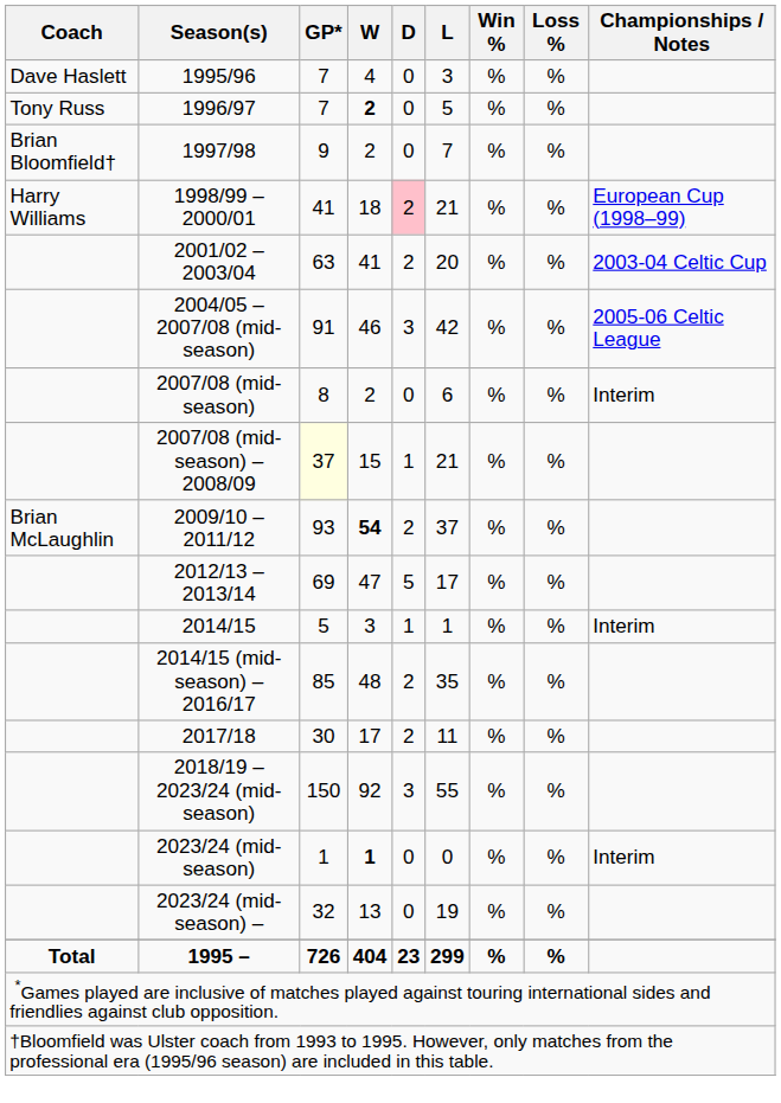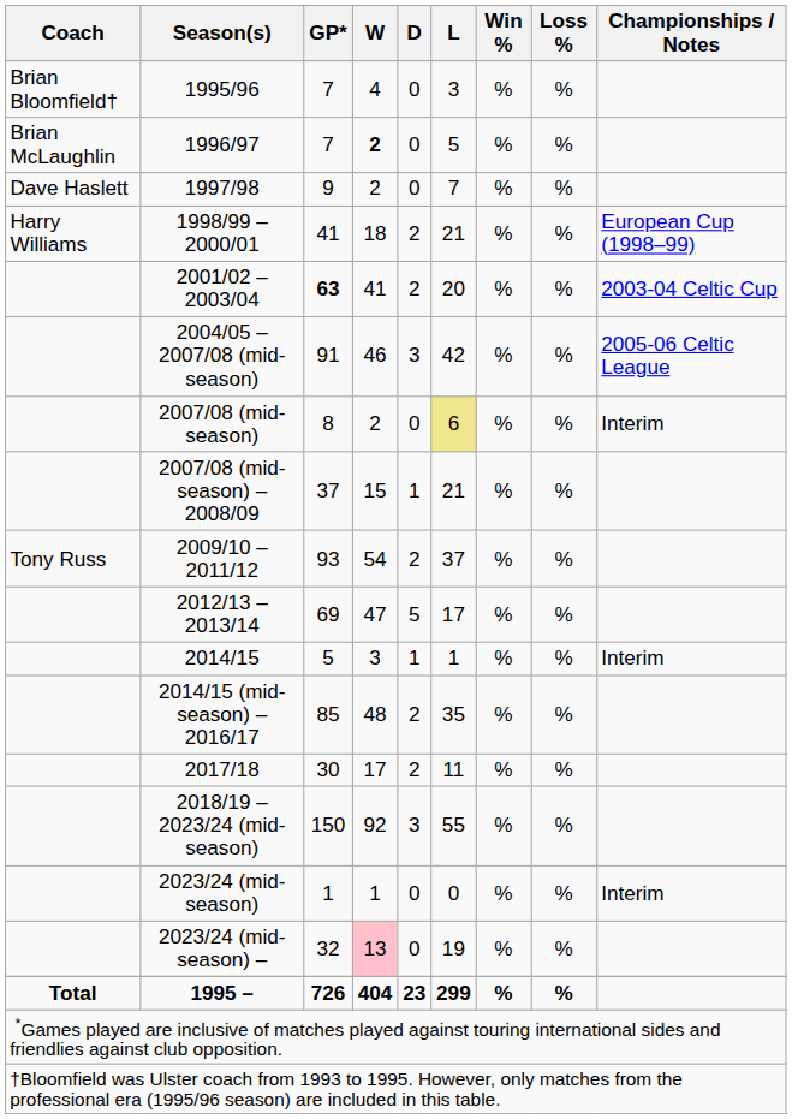1995/96 | Coach: Dave Haslett -> Brian Bloomfield†
1996/97 | Coach: Tony Russ -> Brian McLaughlin
1997/98 | Coach: Brian Bloomfield† -> Dave Haslett
1998/99 – 2000/01 | D: pink background -> no background
2001/02 – 2003/04 | GP*: normal -> bold
2007/08 (mid-season) | L: no background -> khaki background
2007/08 (mid-season) – 2008/09 | GP*: lightyellow background -> no background
2009/10 – 2011/12 | Coach: Brian McLaughlin -> Tony Russ
2009/10 – 2011/12 | W: bold -> normal
2023/24 (mid-season) | W: bold -> normal
2023/24 (mid-season) – | W: no background -> pink background
